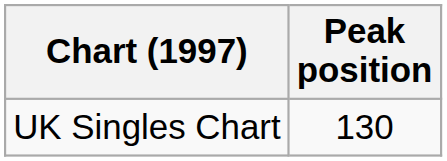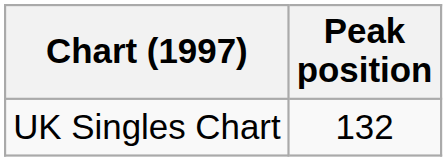UK Singles Chart | Peak position: 130 -> 132
